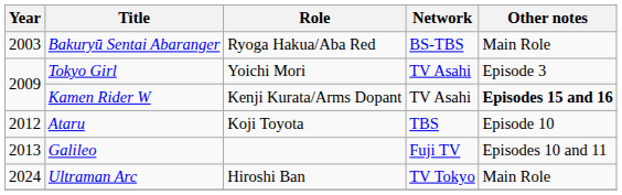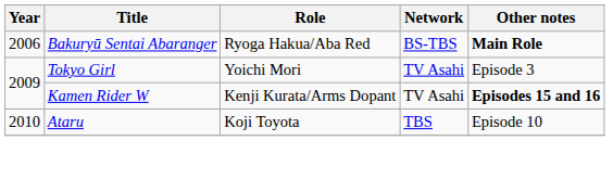Bakuryū Sentai Abaranger | Year: 2003 -> 2006
Bakuryū Sentai Abaranger | Other notes: normal -> bold
Ataru | Year: 2012 -> 2010
- row: 2013 | Galileo | Fuji TV | Episodes 10 and 11
- row: 2024 | Ultraman Arc | Hiroshi Ban | TV Tokyo | Main Role
